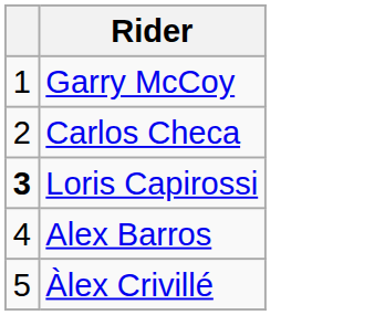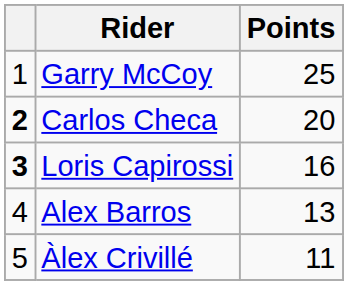+ column: Points | 25 | 20 | 16 | 13 | 11
Carlos Checa | column 1: normal -> bold
